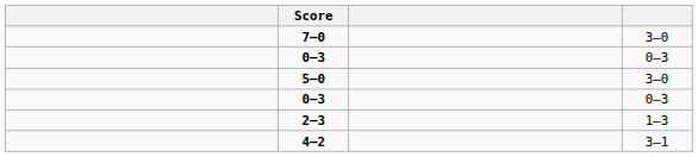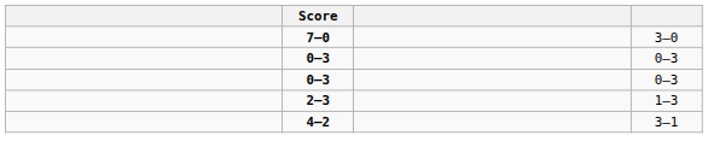- row: 5–0 | 3–0
